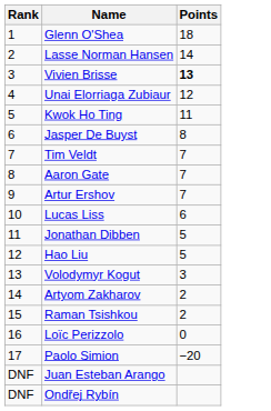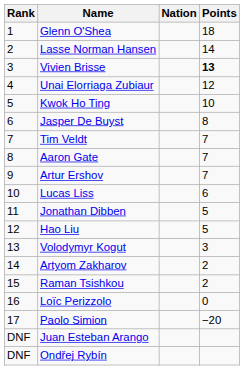+ column: Nation
Kwok Ho Ting | Points: 11 -> 10
